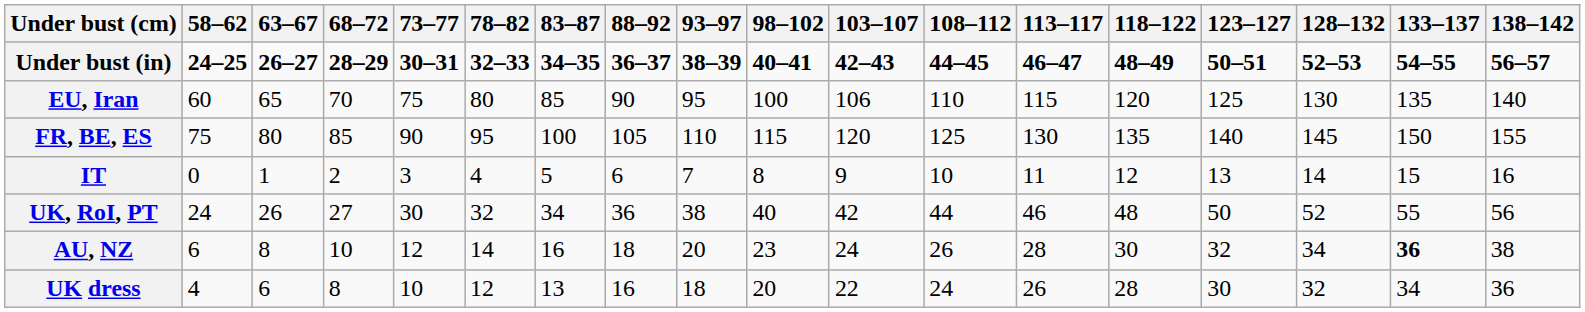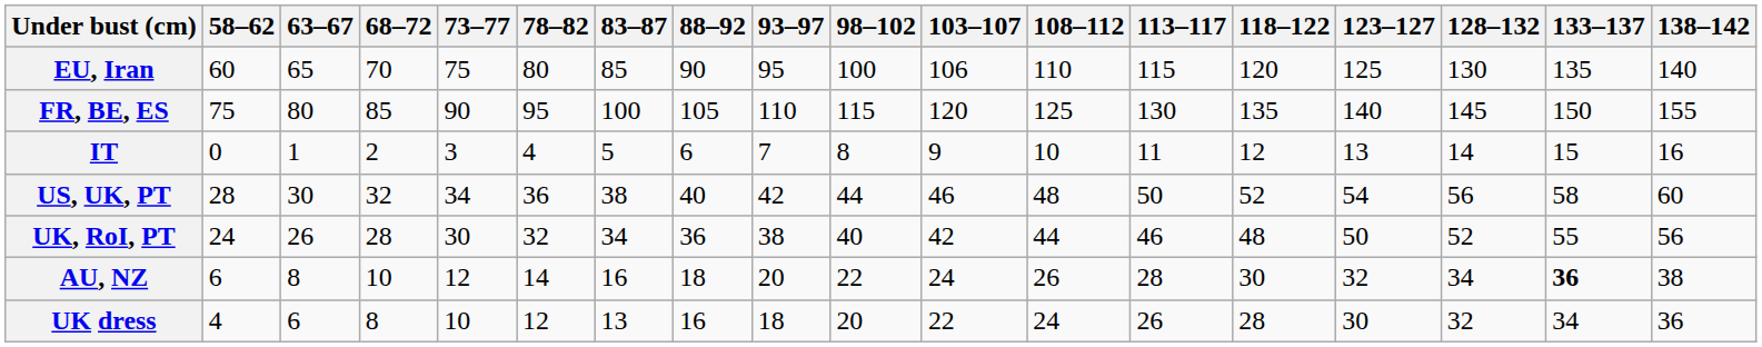- row: Under bust (in) | 24–25 | 26–27 | 28–29 | 30–31 | 32–33 | 34–35 | 36–37 | 38–39 | 40–41 | 42–43 | 44–45 | 46–47 | 48–49 | 50–51 | 52–53 | 54–55 | 56–57
+ row: US, UK, PT | 28 | 30 | 32 | 34 | 36 | 38 | 40 | 42 | 44 | 46 | 48 | 50 | 52 | 54 | 56 | 58 | 60
UK, RoI, PT | 68–72: 27 -> 28
AU, NZ | 98–102: 23 -> 22
